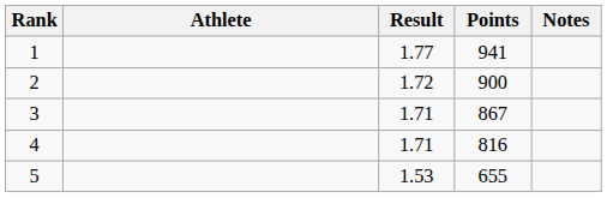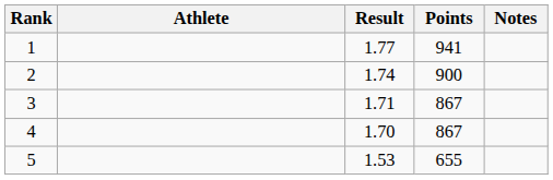2 | Result: 1.72 -> 1.74
4 | Result: 1.71 -> 1.70
4 | Points: 816 -> 867
